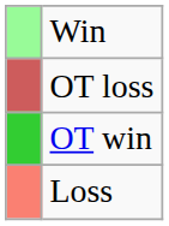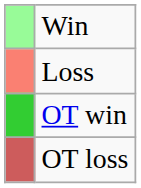rows swapped: Loss <-> OT loss
